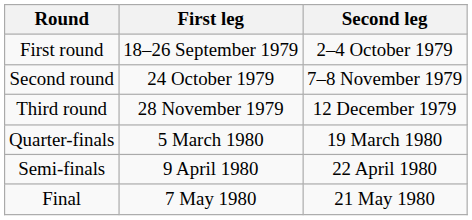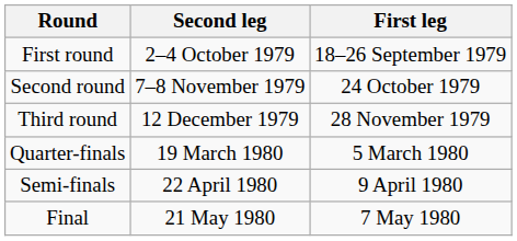columns swapped: First leg <-> Second leg
